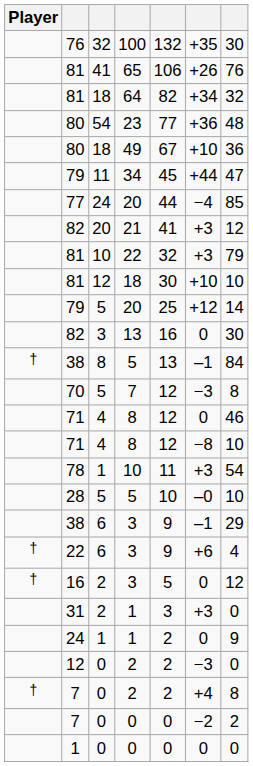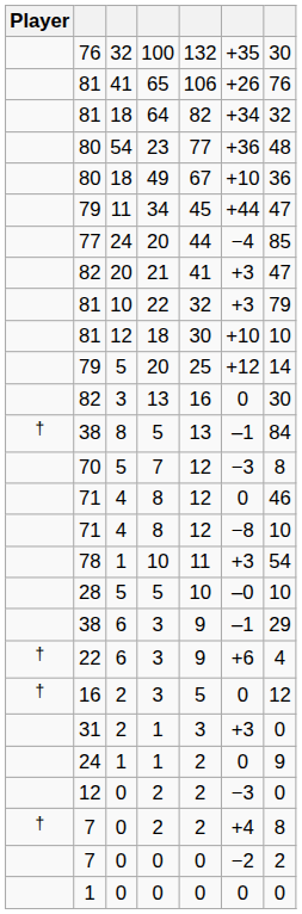21 | column 7: 12 -> 47
